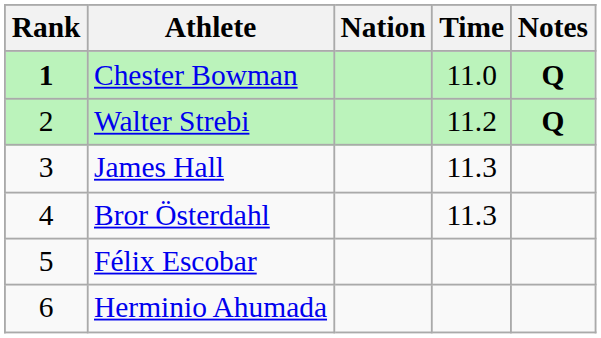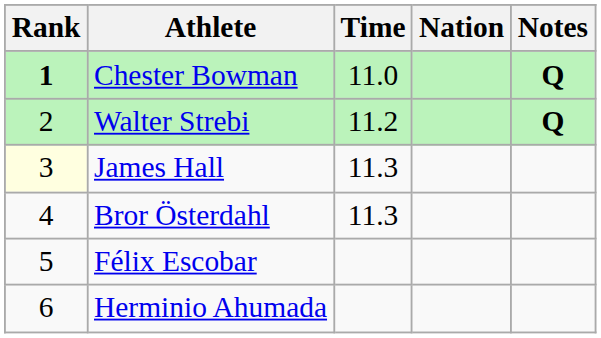columns swapped: Nation <-> Time
James Hall | Rank: no background -> lightyellow background
